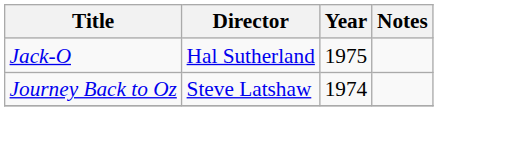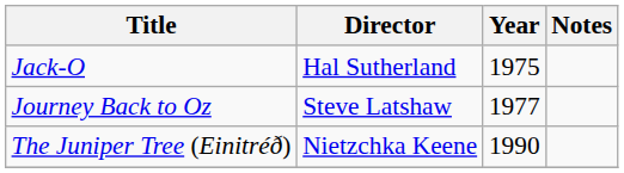Journey Back to Oz | Year: 1974 -> 1977
+ row: The Juniper Tree (Einitréð) | Nietzchka Keene | 1990
